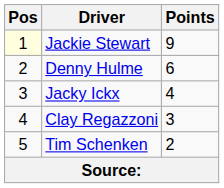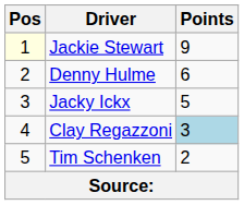Jacky Ickx | Points: 4 -> 5
Clay Regazzoni | Points: no background -> lightblue background
